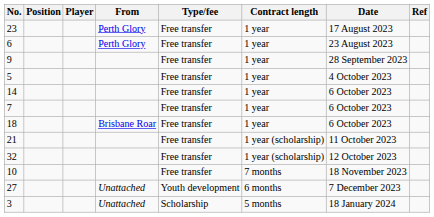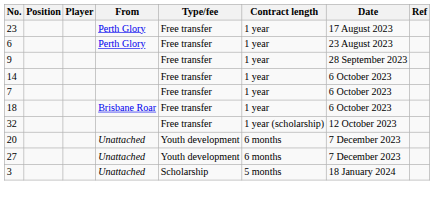- row: 5 | Free transfer | 1 year | 4 October 2023
- row: 21 | Free transfer | 1 year (scholarship) | 11 October 2023
- row: 10 | Free transfer | 7 months | 18 November 2023
+ row: 20 | Unattached | Youth development | 6 months | 7 December 2023
